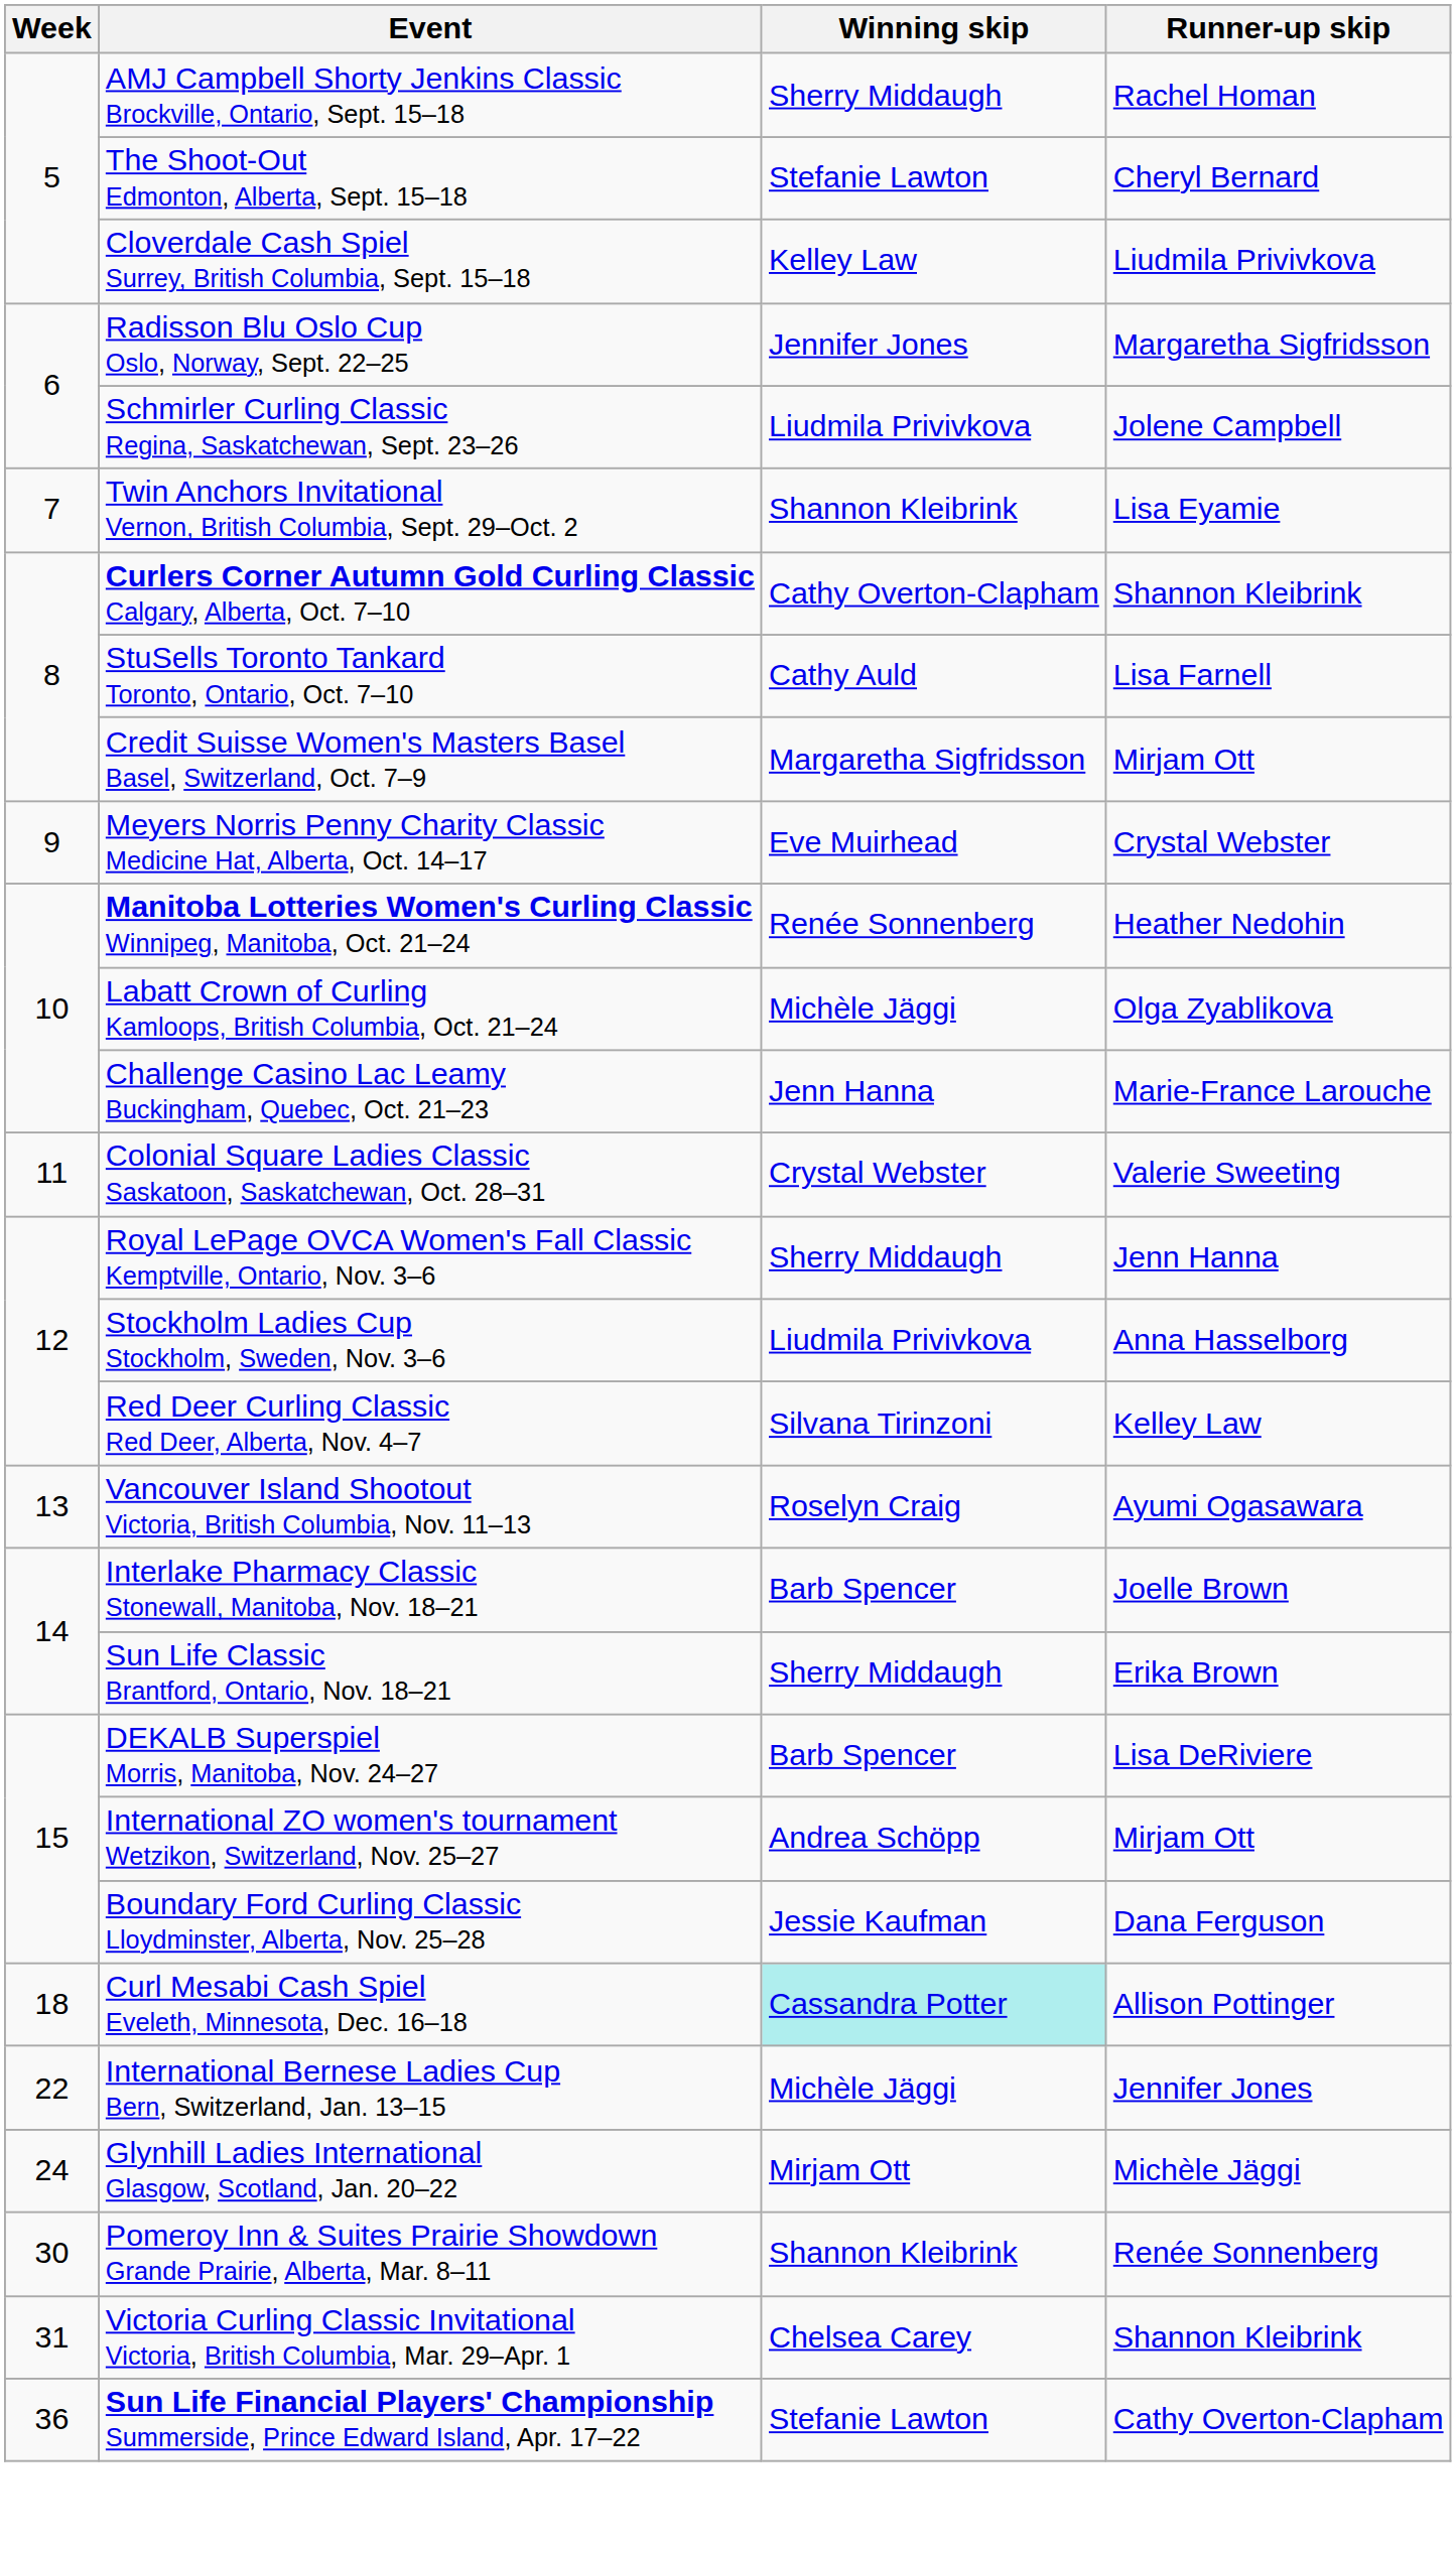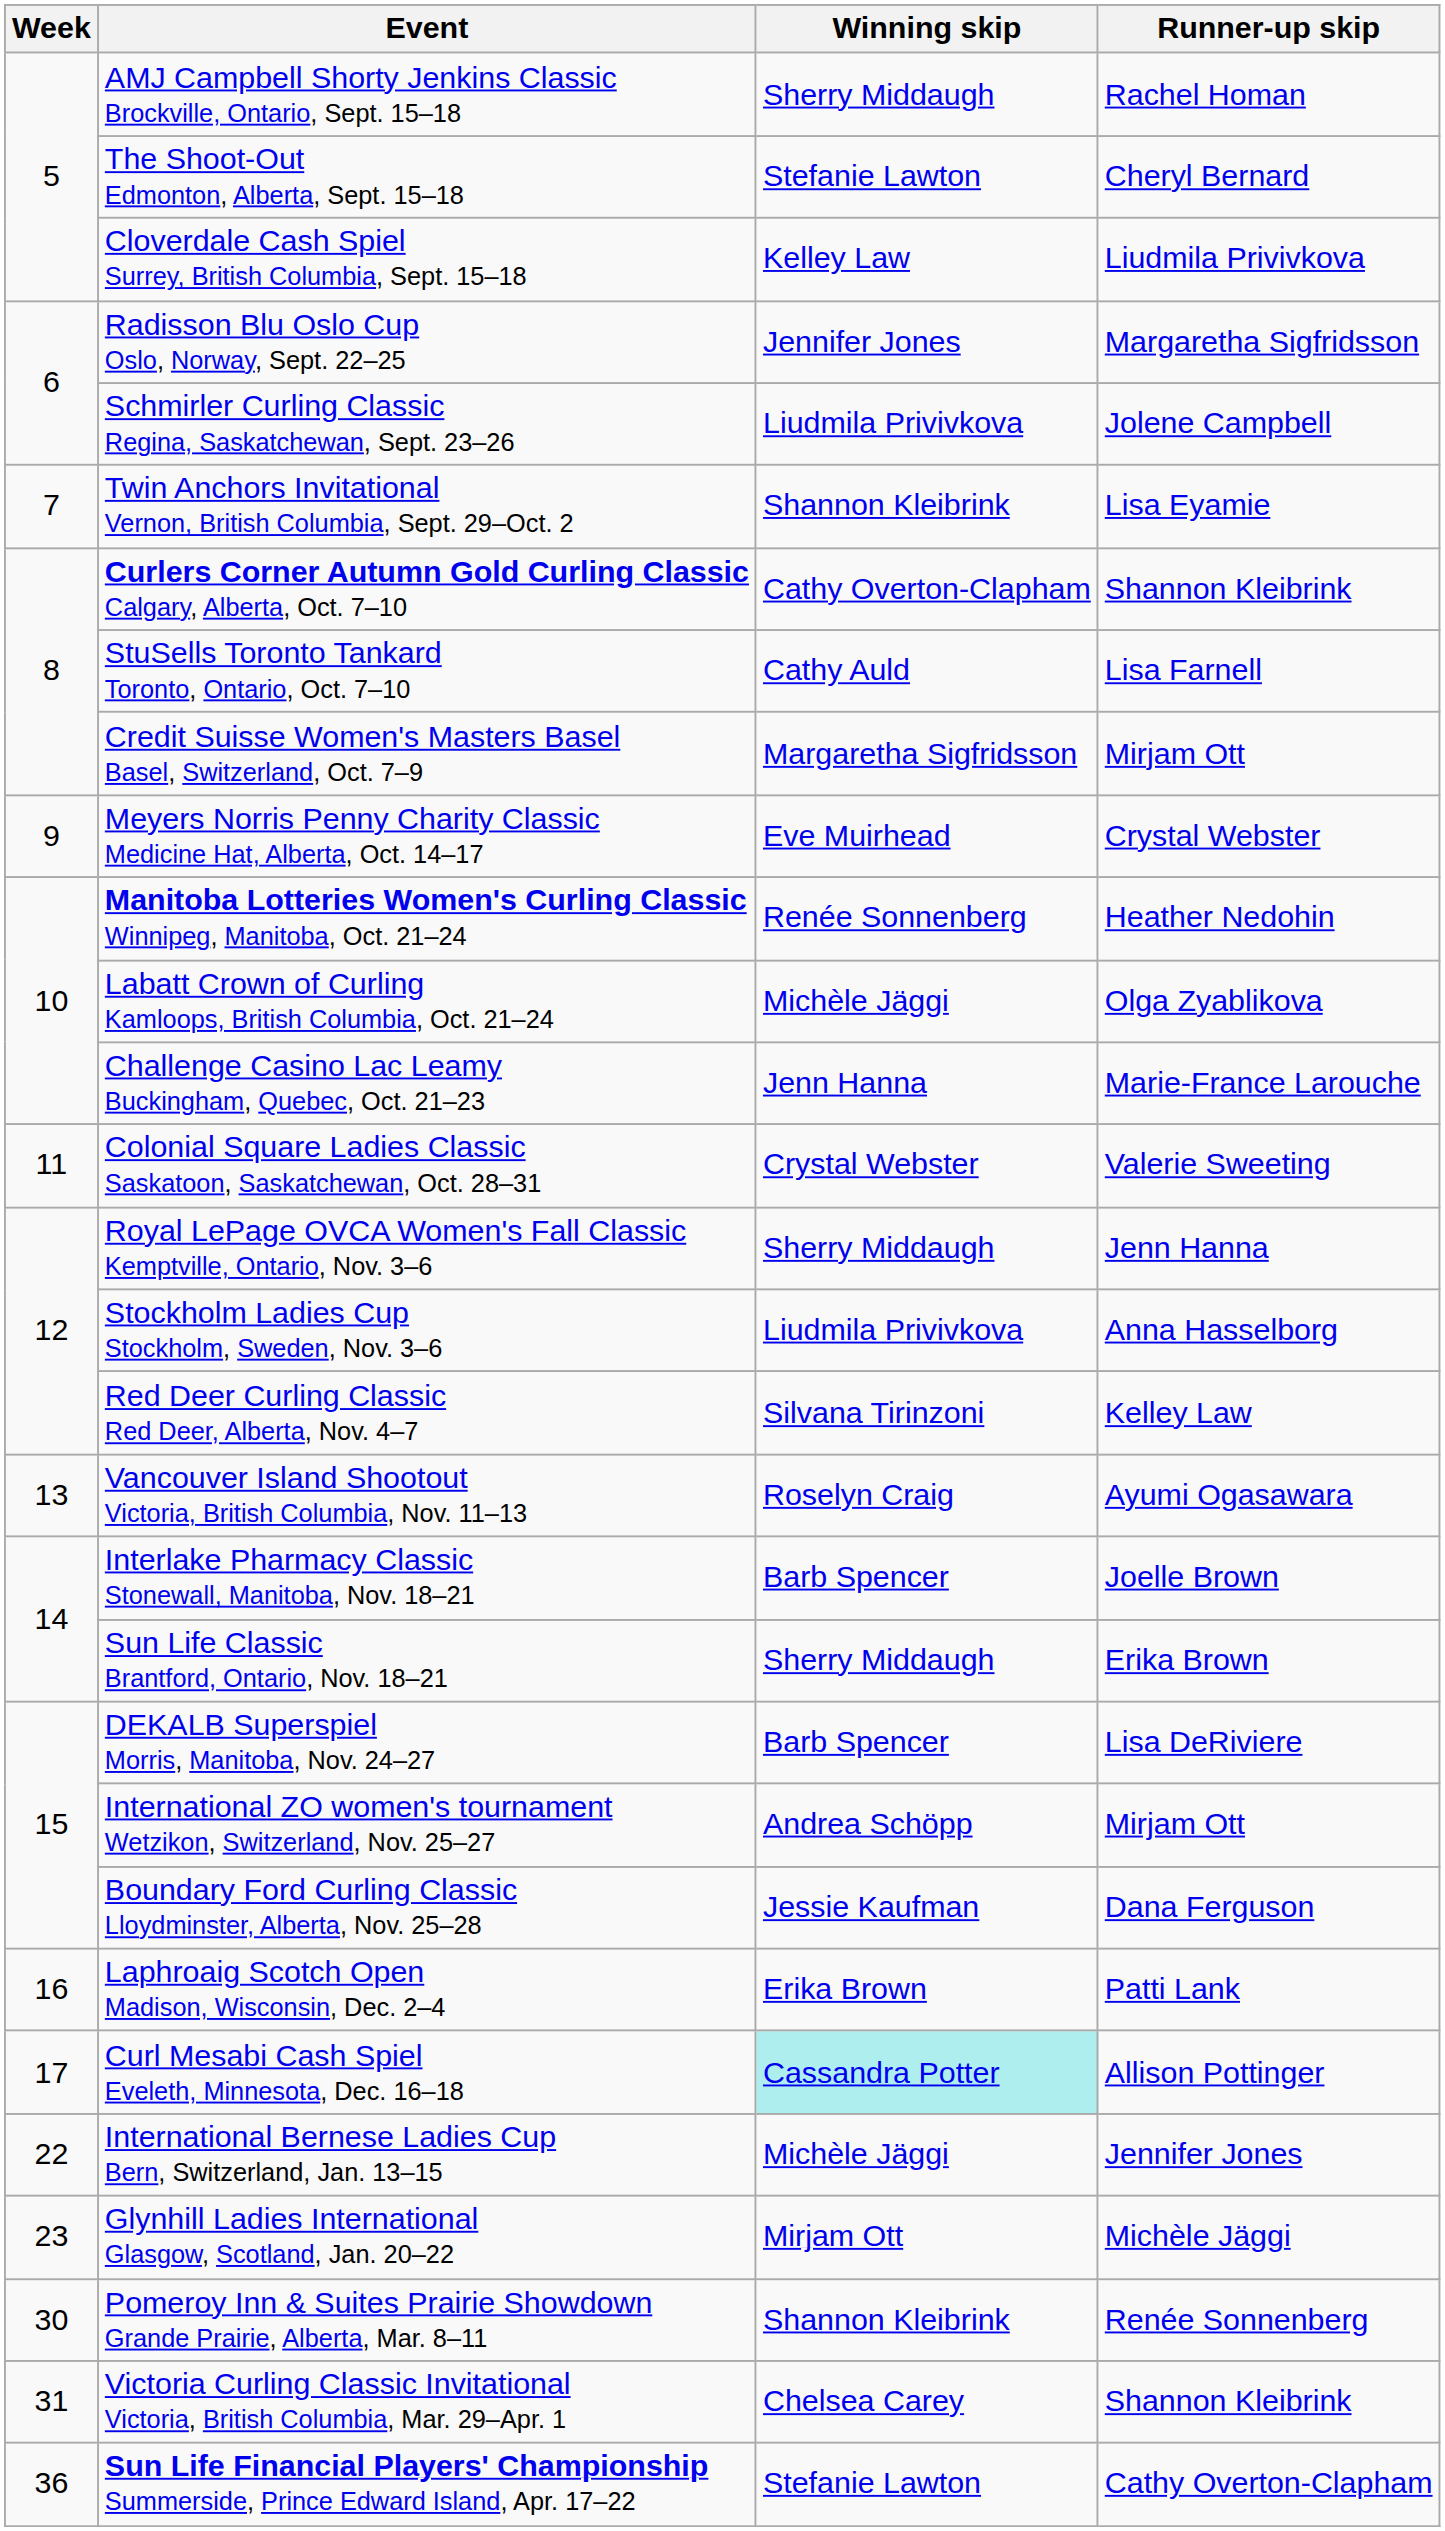+ row: 16 | Laphroaig Scotch Open Madison, Wisconsin, Dec. 2–4 | Erika Brown | Patti Lank
Curl Mesabi Cash Spiel Eveleth, Minnesota, Dec. 16–18 | Week: 18 -> 17
Glynhill Ladies International Glasgow, Scotland, Jan. 20–22 | Week: 24 -> 23
